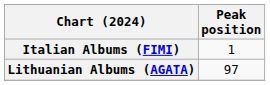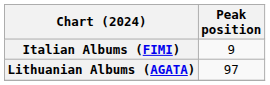Italian Albums (FIMI) | Peak position: 1 -> 9
